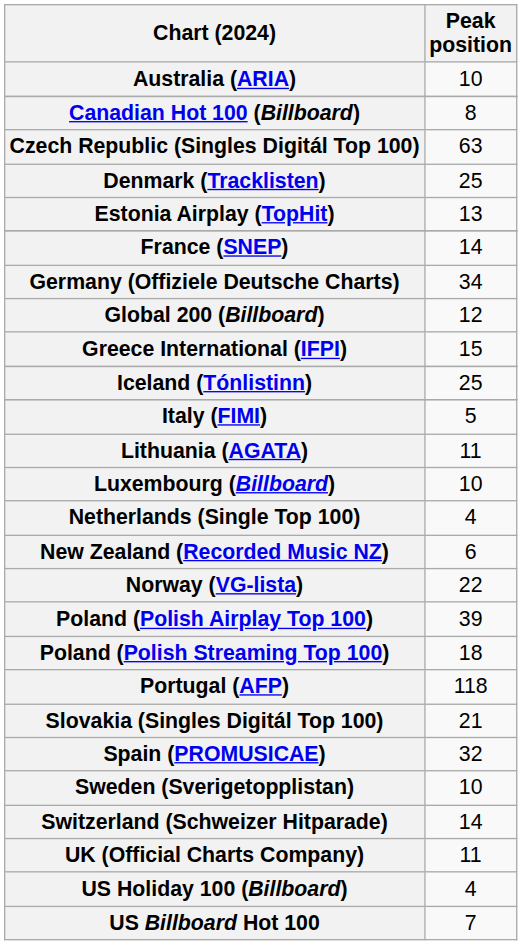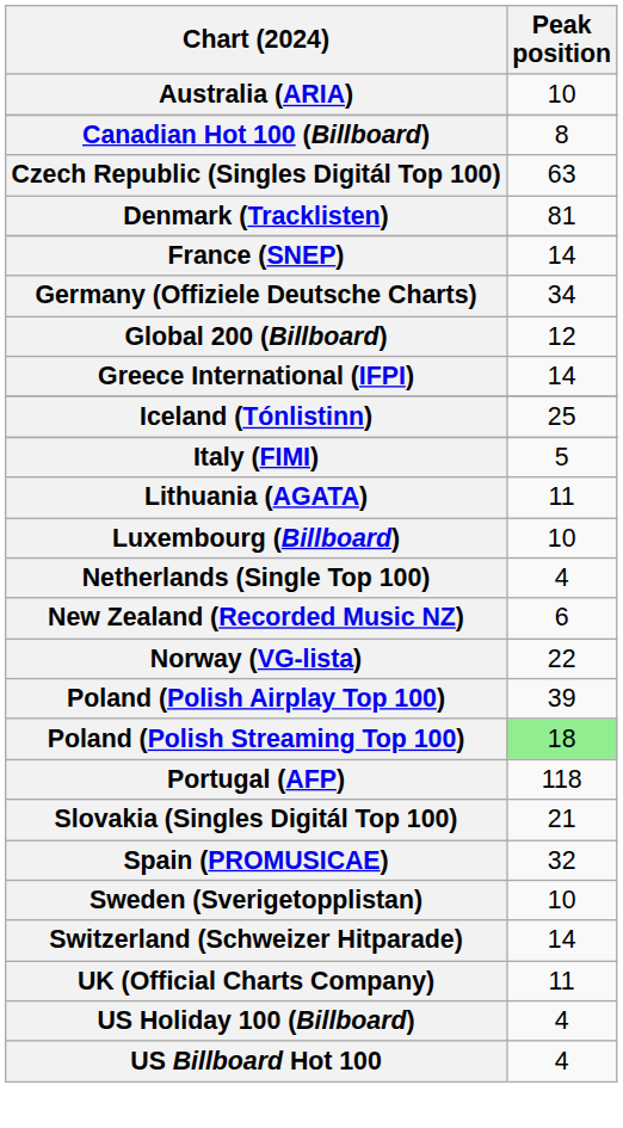Denmark (Tracklisten) | Peak position: 25 -> 81
- row: Estonia Airplay (TopHit) | 13
Greece International (IFPI) | Peak position: 15 -> 14
Poland (Polish Streaming Top 100) | Peak position: no background -> lightgreen background
US Billboard Hot 100 | Peak position: 7 -> 4
